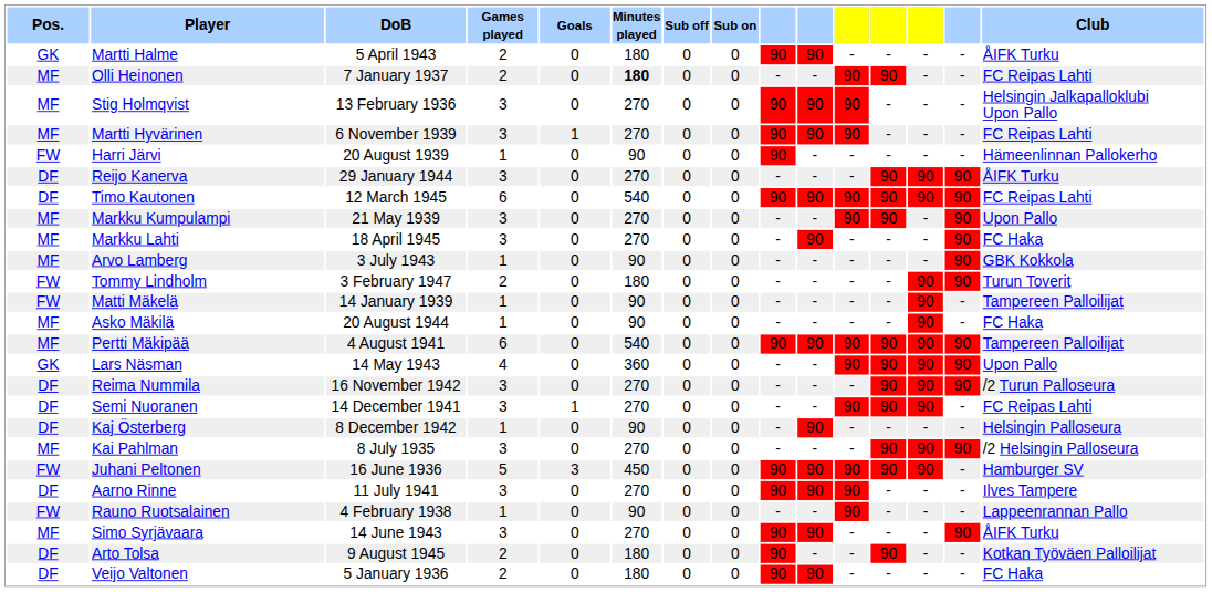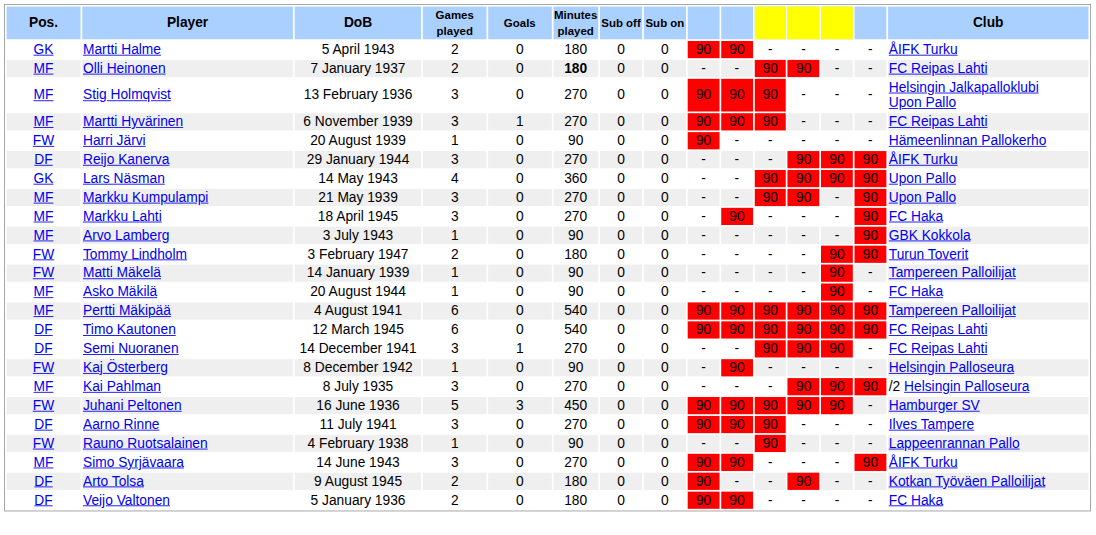rows swapped: Timo Kautonen <-> Lars Näsman
- row: DF | Reima Nummila | 16 November 1942 | 3 | 0 | 270 | 0 | 0 | - | - | - | 90 | 90 | 90 | /2 Turun Palloseura
Kaj Österberg | Pos.: DF -> FW
